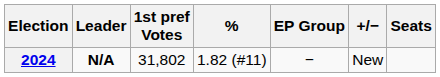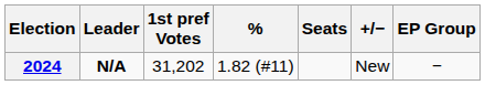columns swapped: Seats <-> EP Group
2024 | 1st pref Votes: 31,802 -> 31,202
